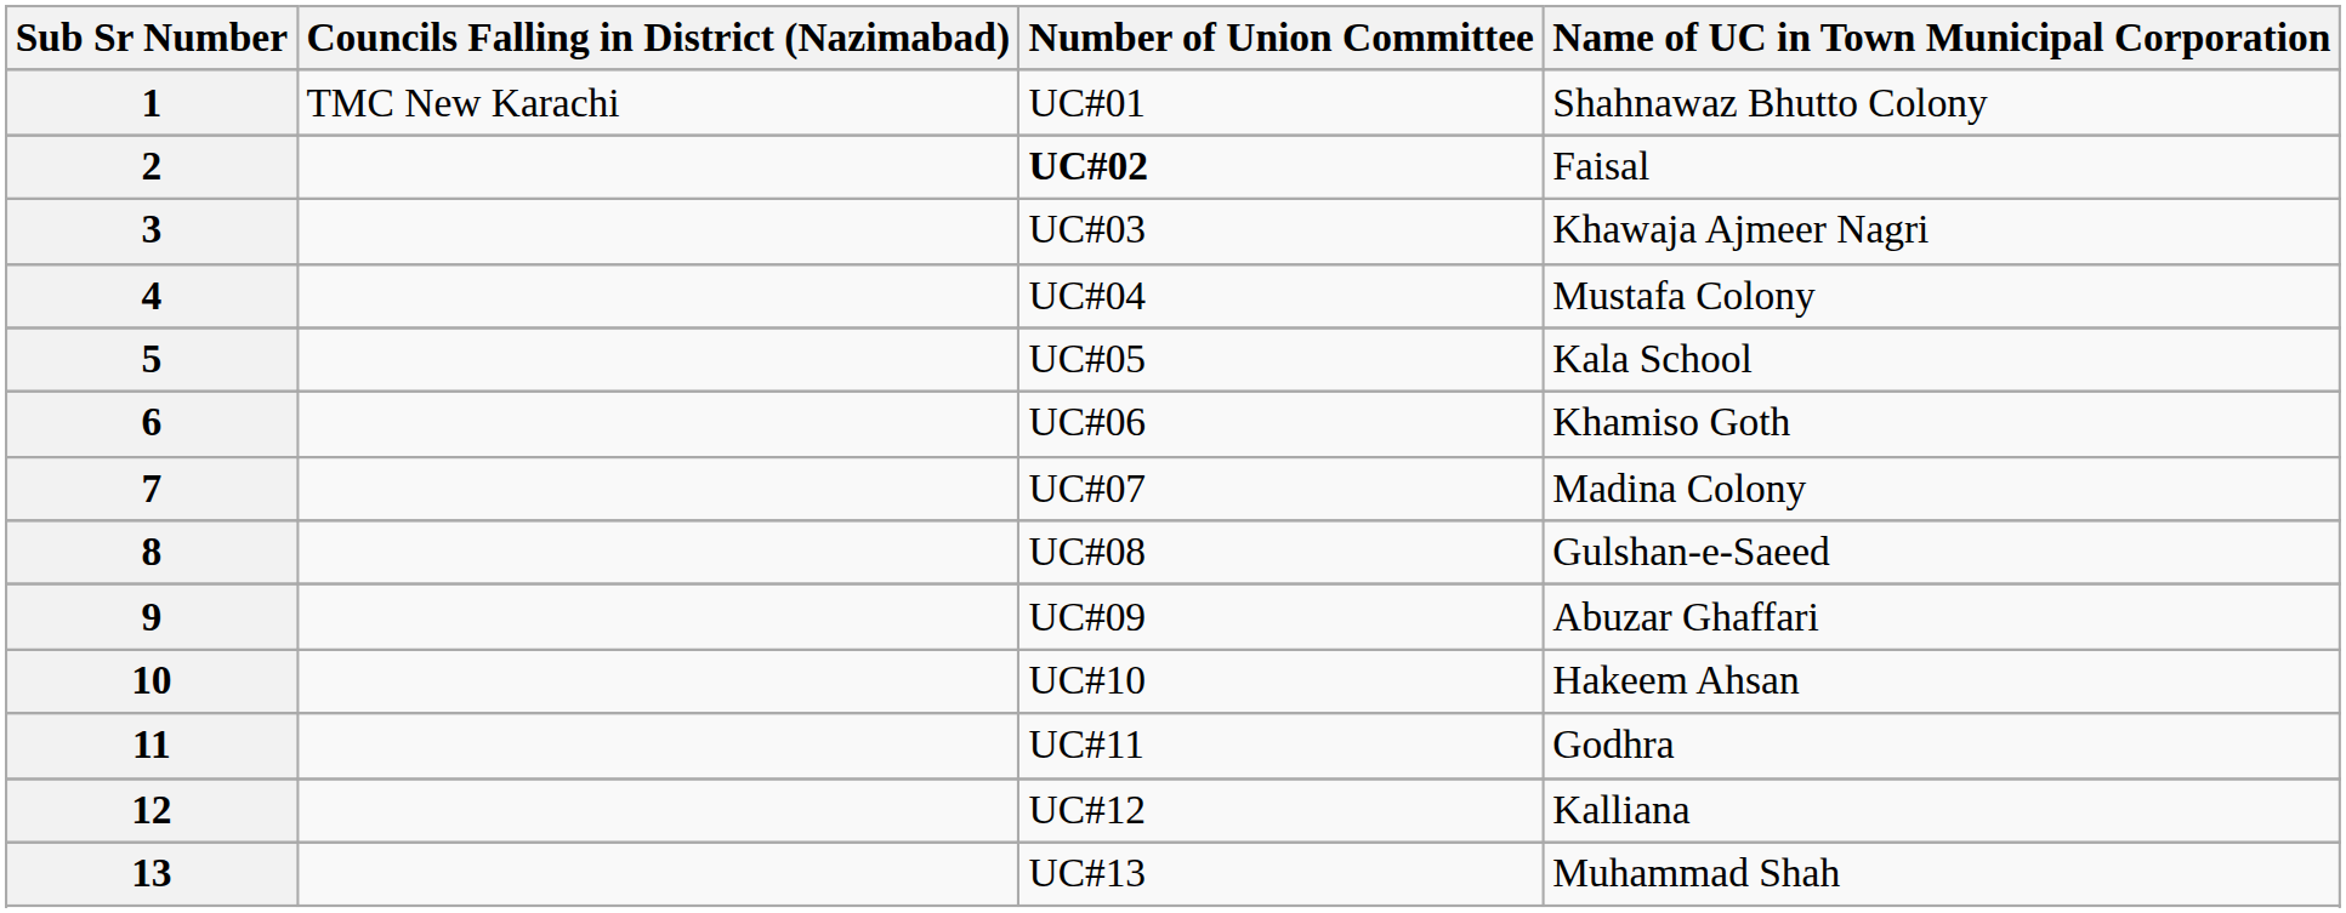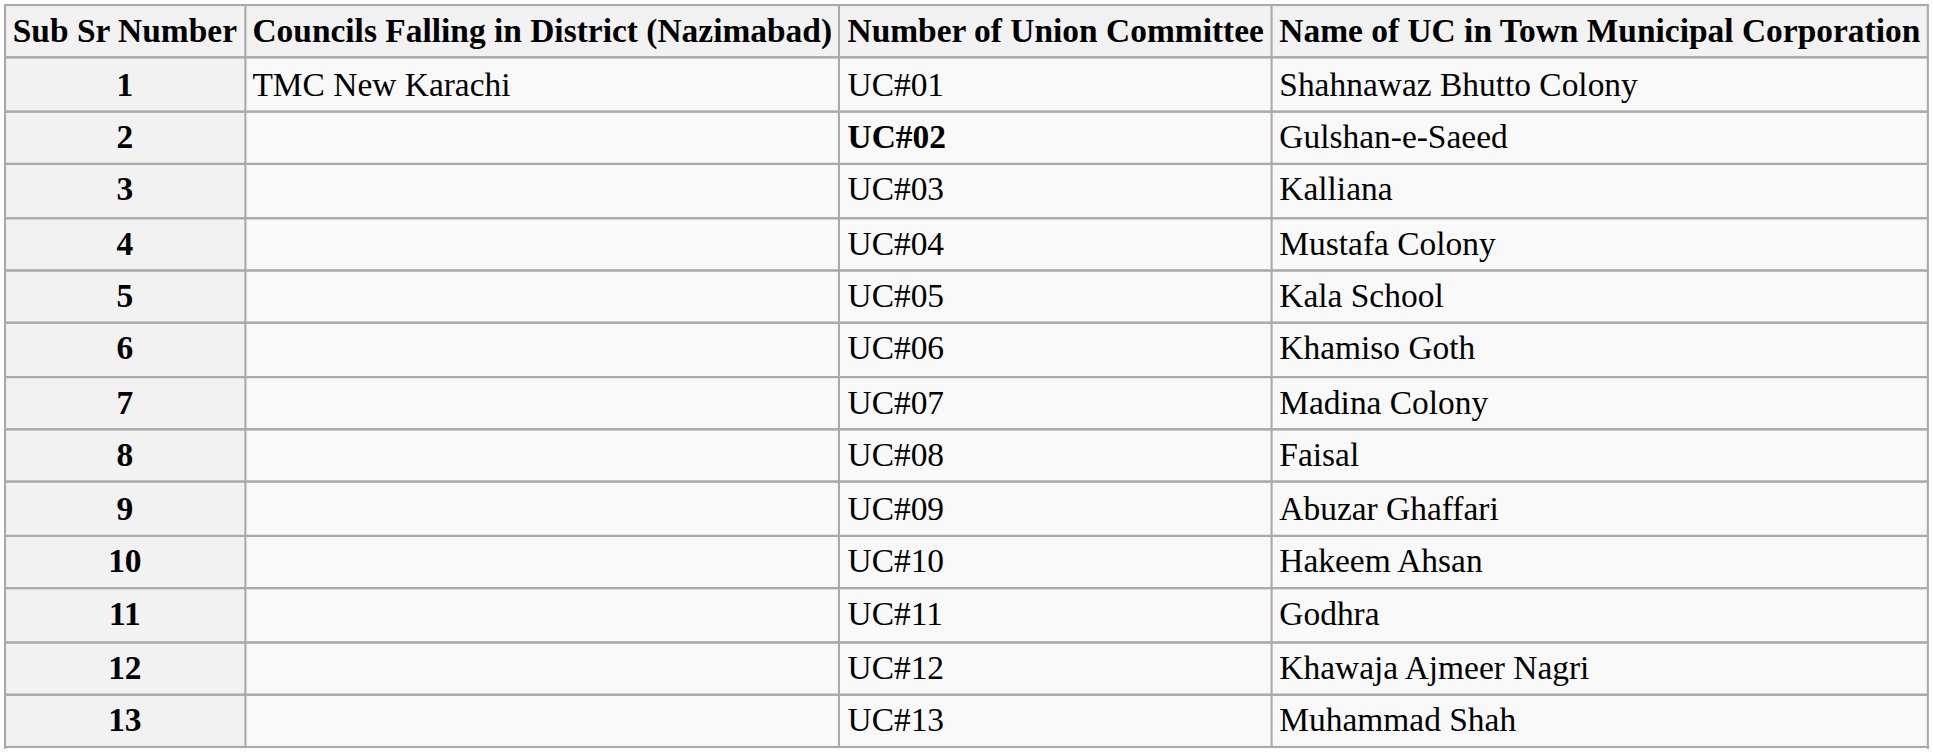2 | Name of UC in Town Municipal Corporation: Faisal -> Gulshan-e-Saeed
3 | Name of UC in Town Municipal Corporation: Khawaja Ajmeer Nagri -> Kalliana
8 | Name of UC in Town Municipal Corporation: Gulshan-e-Saeed -> Faisal
12 | Name of UC in Town Municipal Corporation: Kalliana -> Khawaja Ajmeer Nagri
